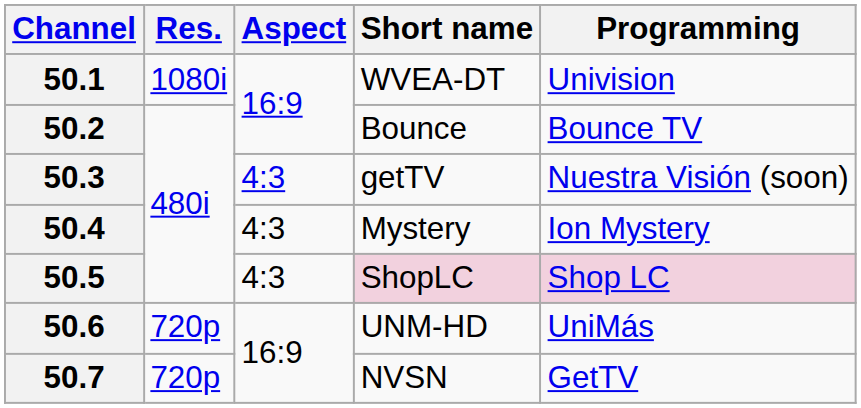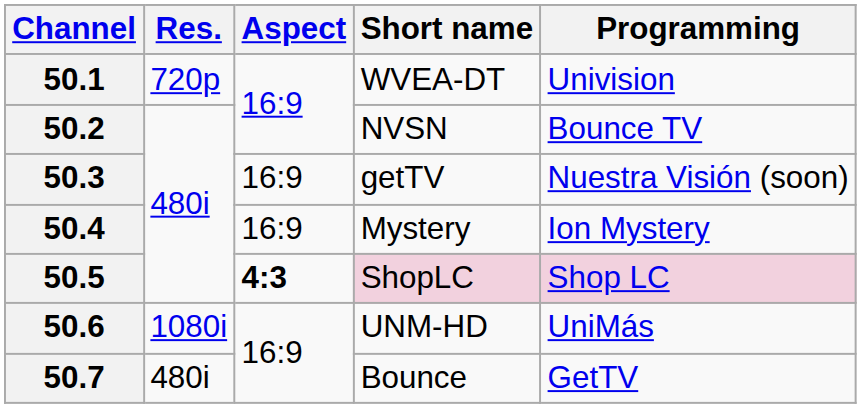50.1 | Res.: 1080i -> 720p
50.2 | Short name: Bounce -> NVSN
50.3 | Aspect: 4:3 -> 16:9
50.4 | Aspect: 4:3 -> 16:9
50.5 | Aspect: normal -> bold
50.6 | Res.: 720p -> 1080i
50.7 | Res.: 720p -> 480i
50.7 | Short name: NVSN -> Bounce
